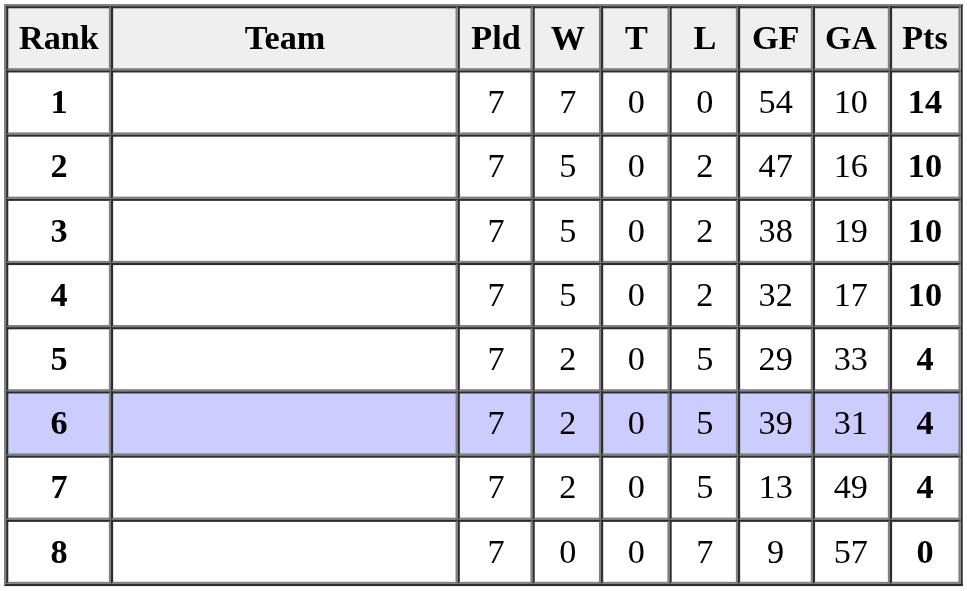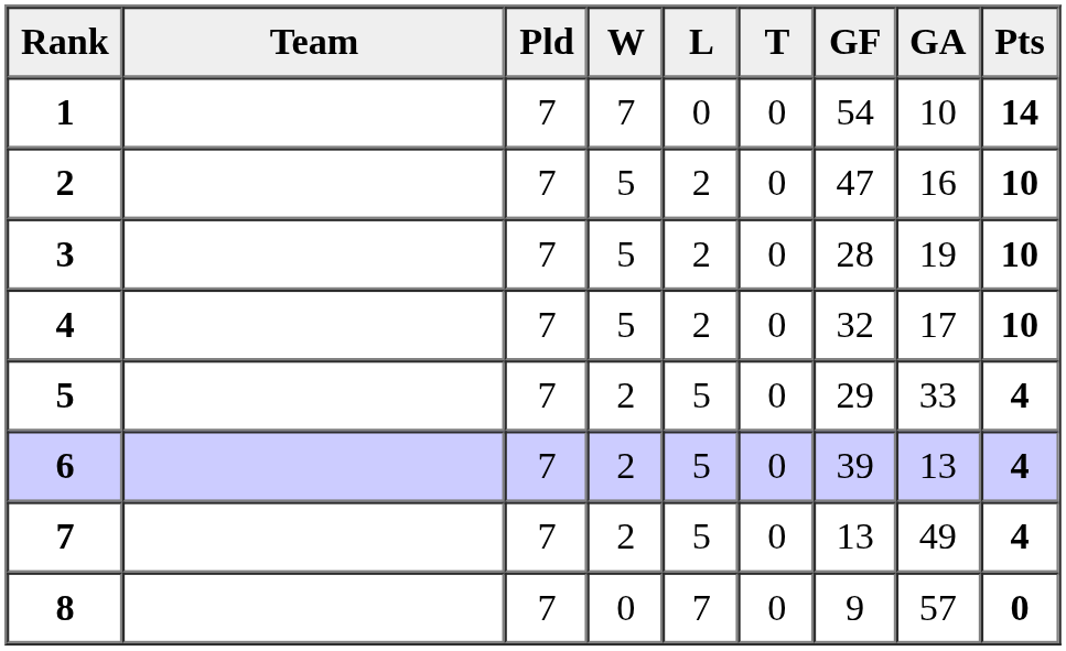columns swapped: L <-> T
3 | GF: 38 -> 28
6 | GA: 31 -> 13
